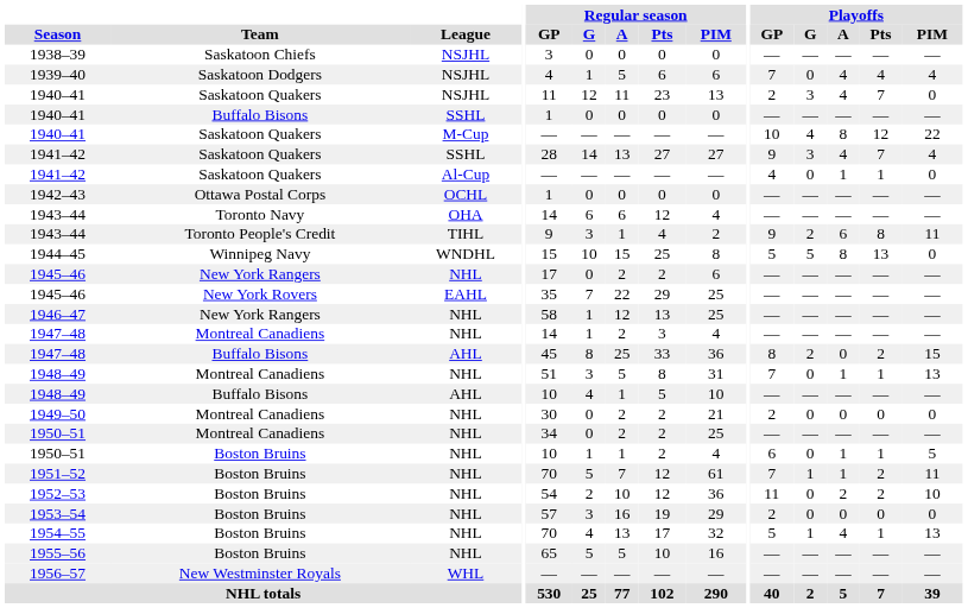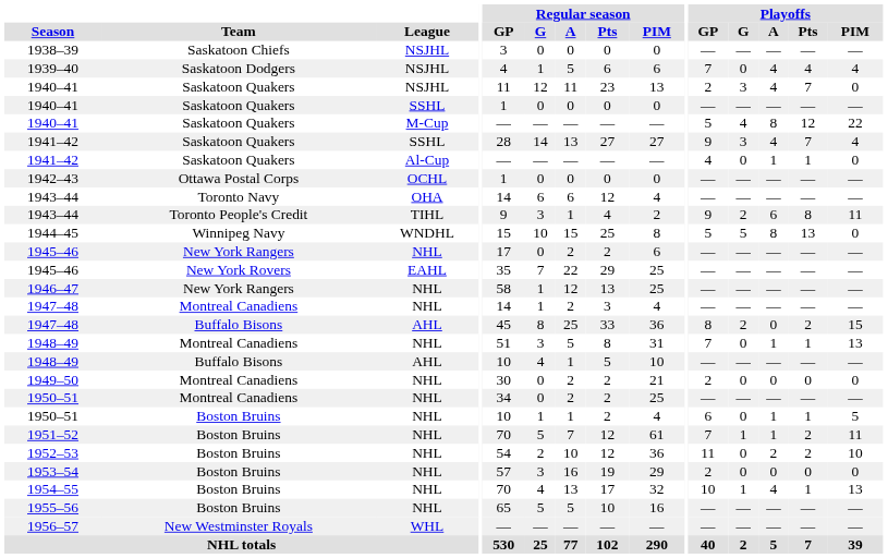1940–41 / SSHL | Team: Buffalo Bisons -> Saskatoon Quakers
1940–41 / M-Cup | Playoffs / GP: 10 -> 5
1954–55 | Playoffs / GP: 5 -> 10
